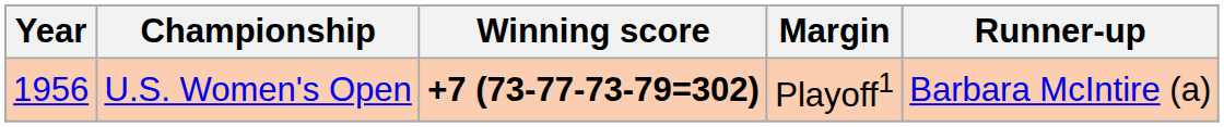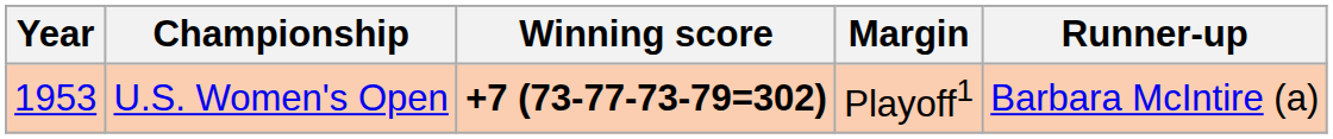U.S. Women's Open | Year: 1956 -> 1953
